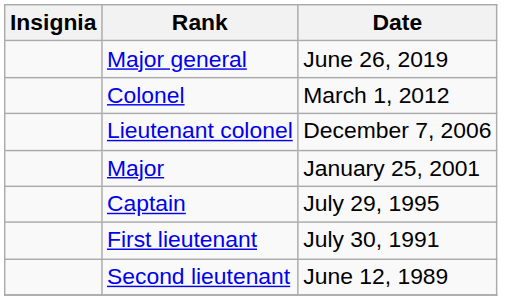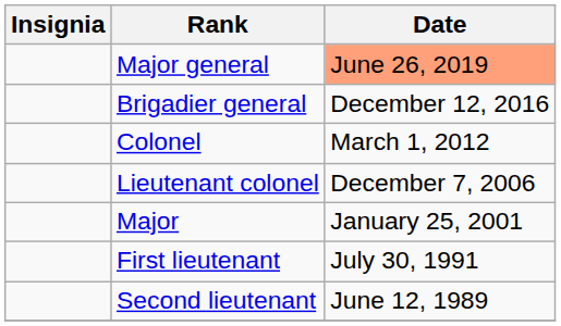Major general | Date: no background -> lightsalmon background
+ row: Brigadier general | December 12, 2016
- row: Captain | July 29, 1995
